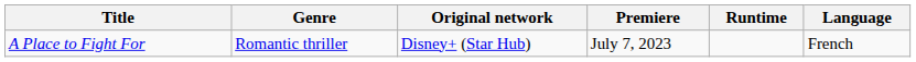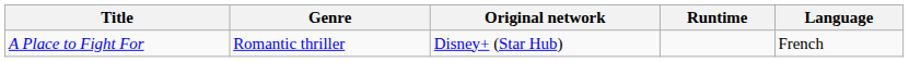- column: Premiere | July 7, 2023
